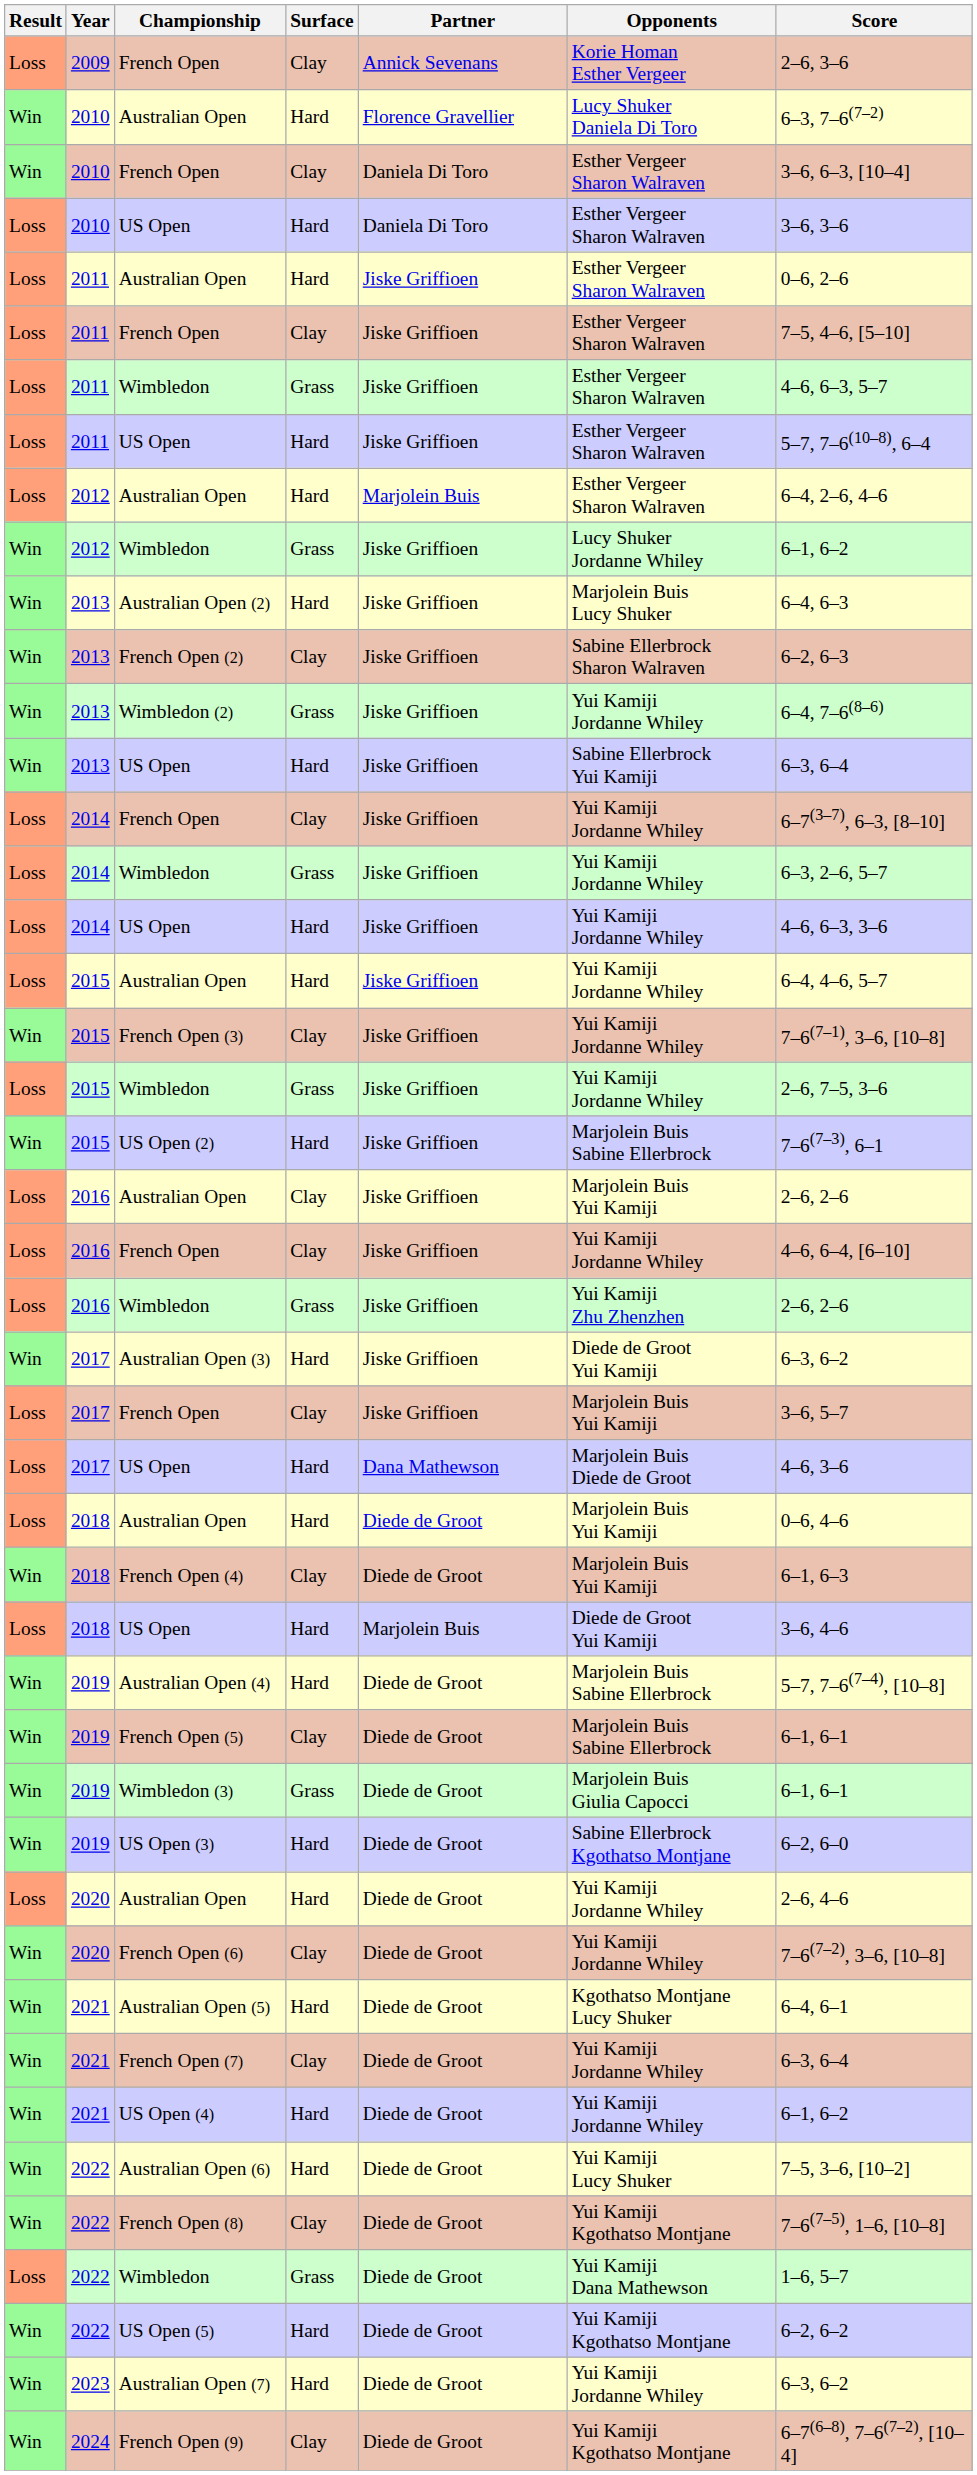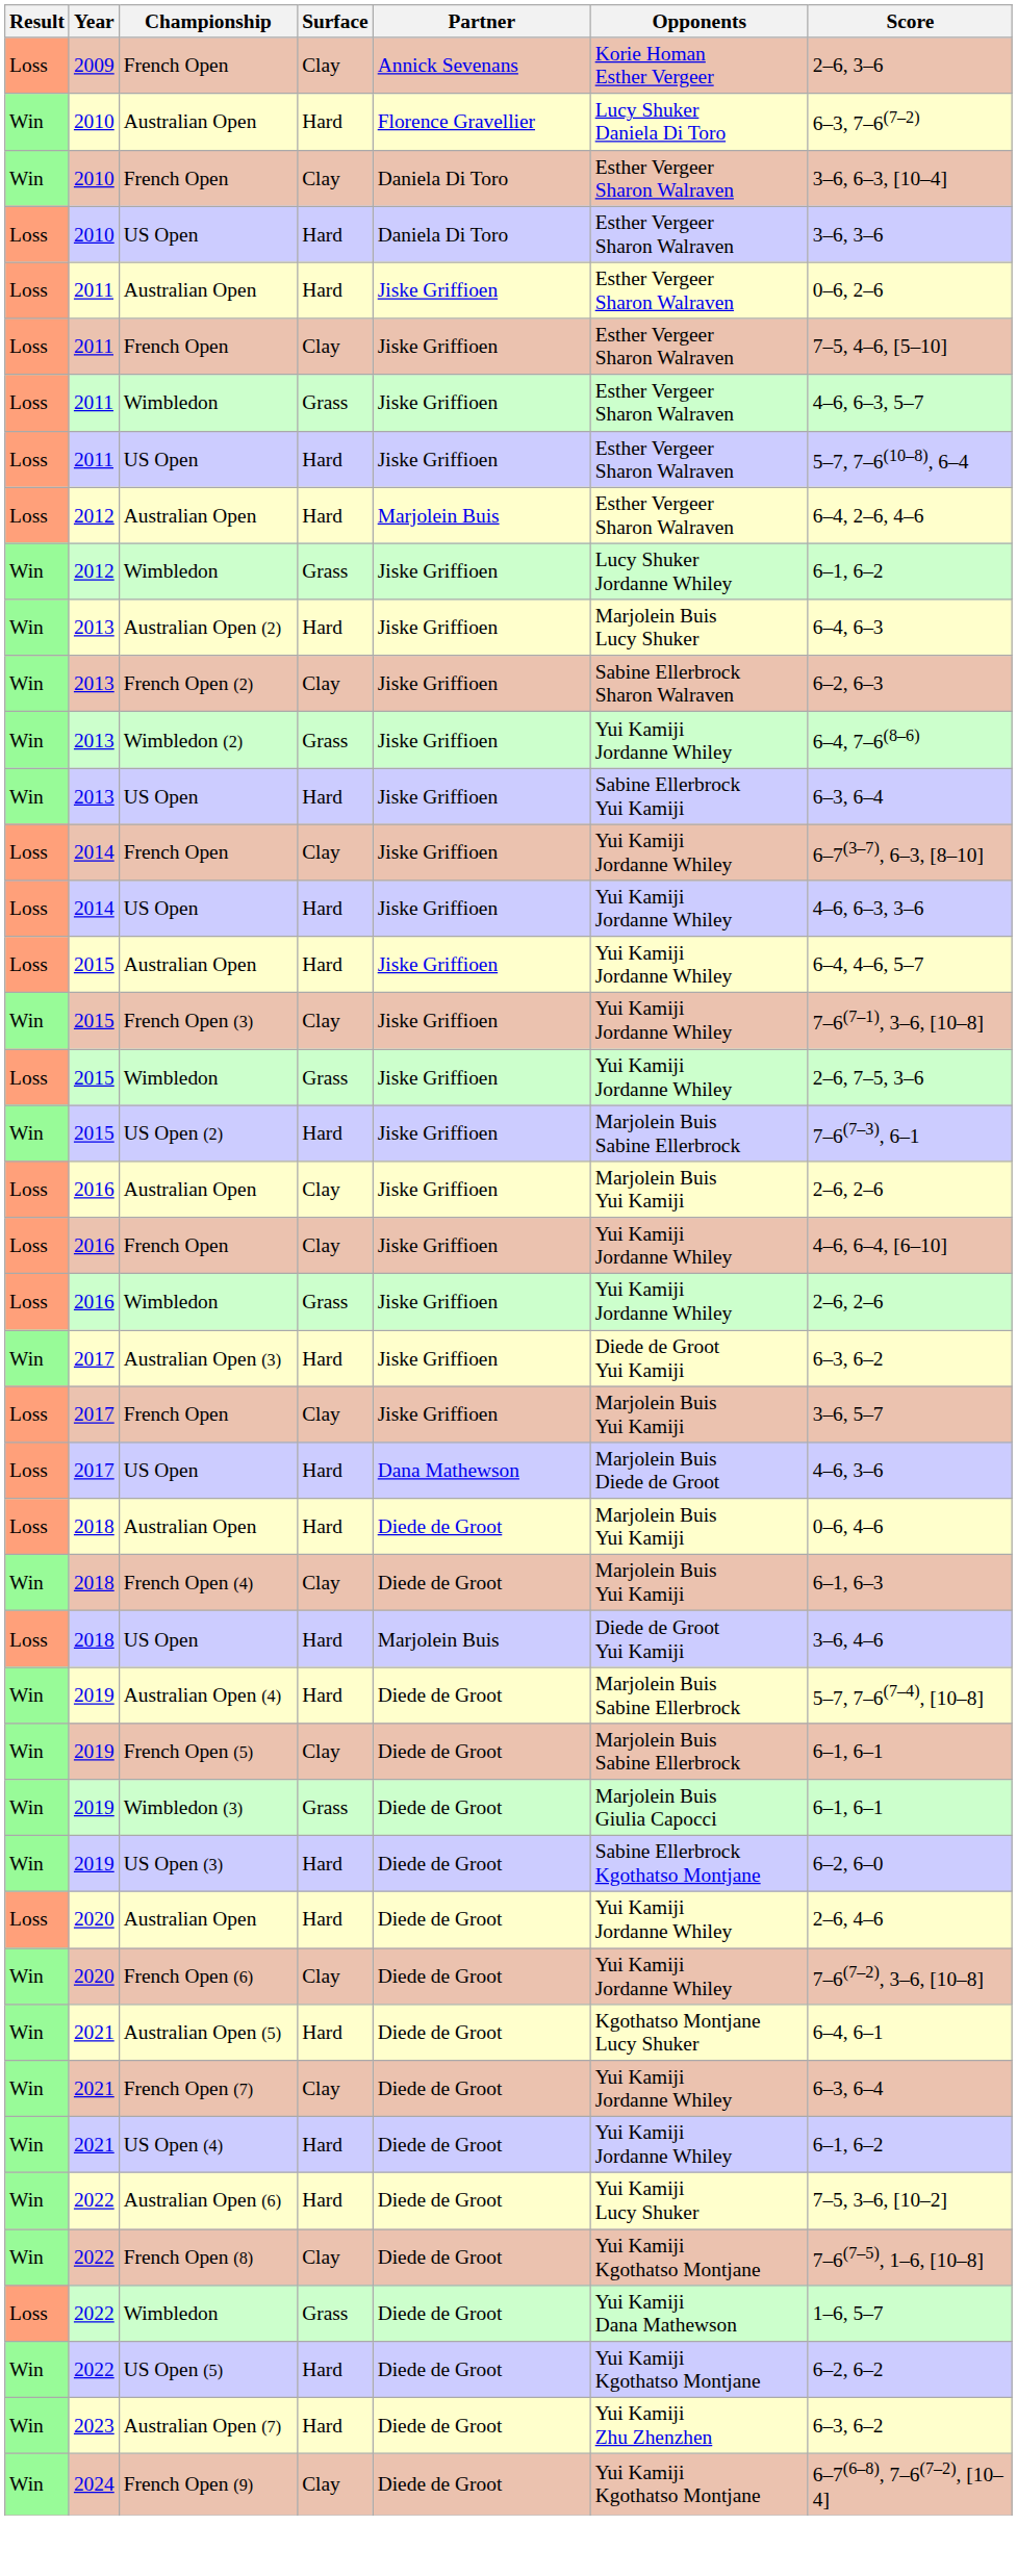- row: Loss | 2014 | Wimbledon | Grass | Jiske Griffioen | Yui Kamiji Jordanne Whiley | 6–3, 2–6, 5–7
2016 / Wimbledon | Opponents: Yui Kamiji Zhu Zhenzhen -> Yui Kamiji Jordanne Whiley
Australian Open (7) | Opponents: Yui Kamiji Jordanne Whiley -> Yui Kamiji Zhu Zhenzhen
